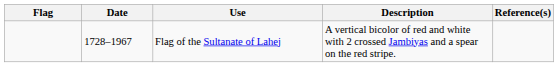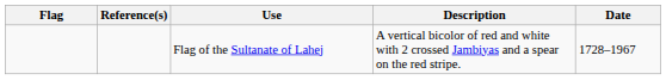columns swapped: Date <-> Reference(s)
